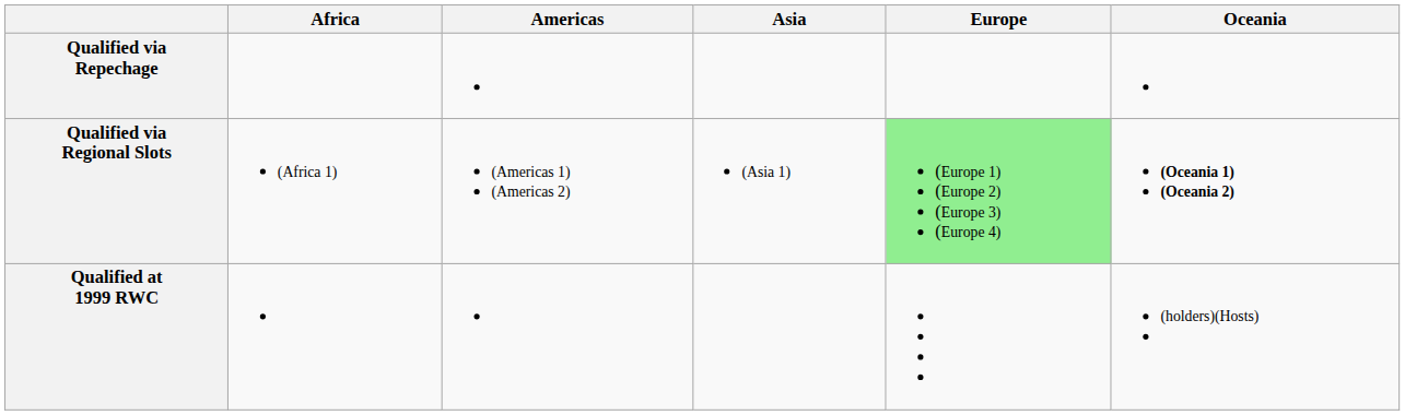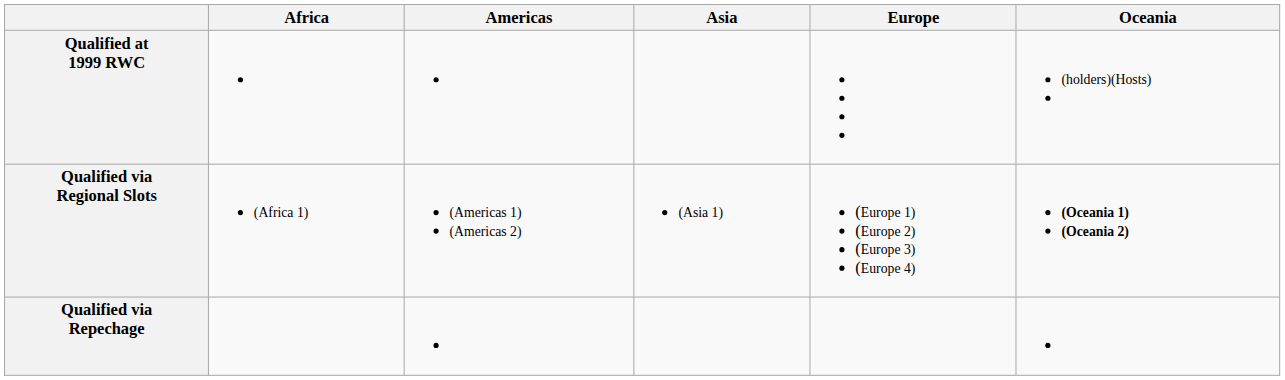rows swapped: Qualified at 1999 RWC <-> Qualified via Repechage
Qualified via Regional Slots | Europe: lightgreen background -> no background
